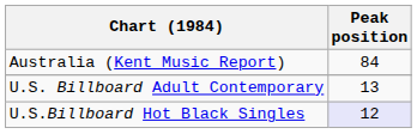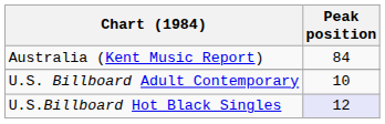U.S. Billboard Adult Contemporary | Peak position: 13 -> 10
